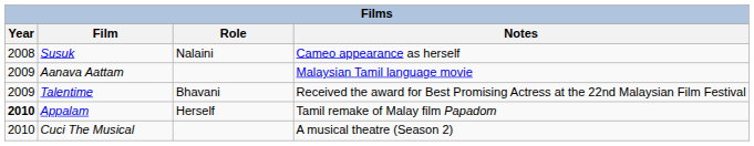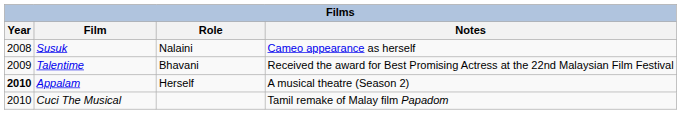- row: 2009 | Aanava Aattam | Malaysian Tamil language movie
Appalam | Notes: Tamil remake of Malay film Papadom -> A musical theatre (Season 2)
Cuci The Musical | Notes: A musical theatre (Season 2) -> Tamil remake of Malay film Papadom
